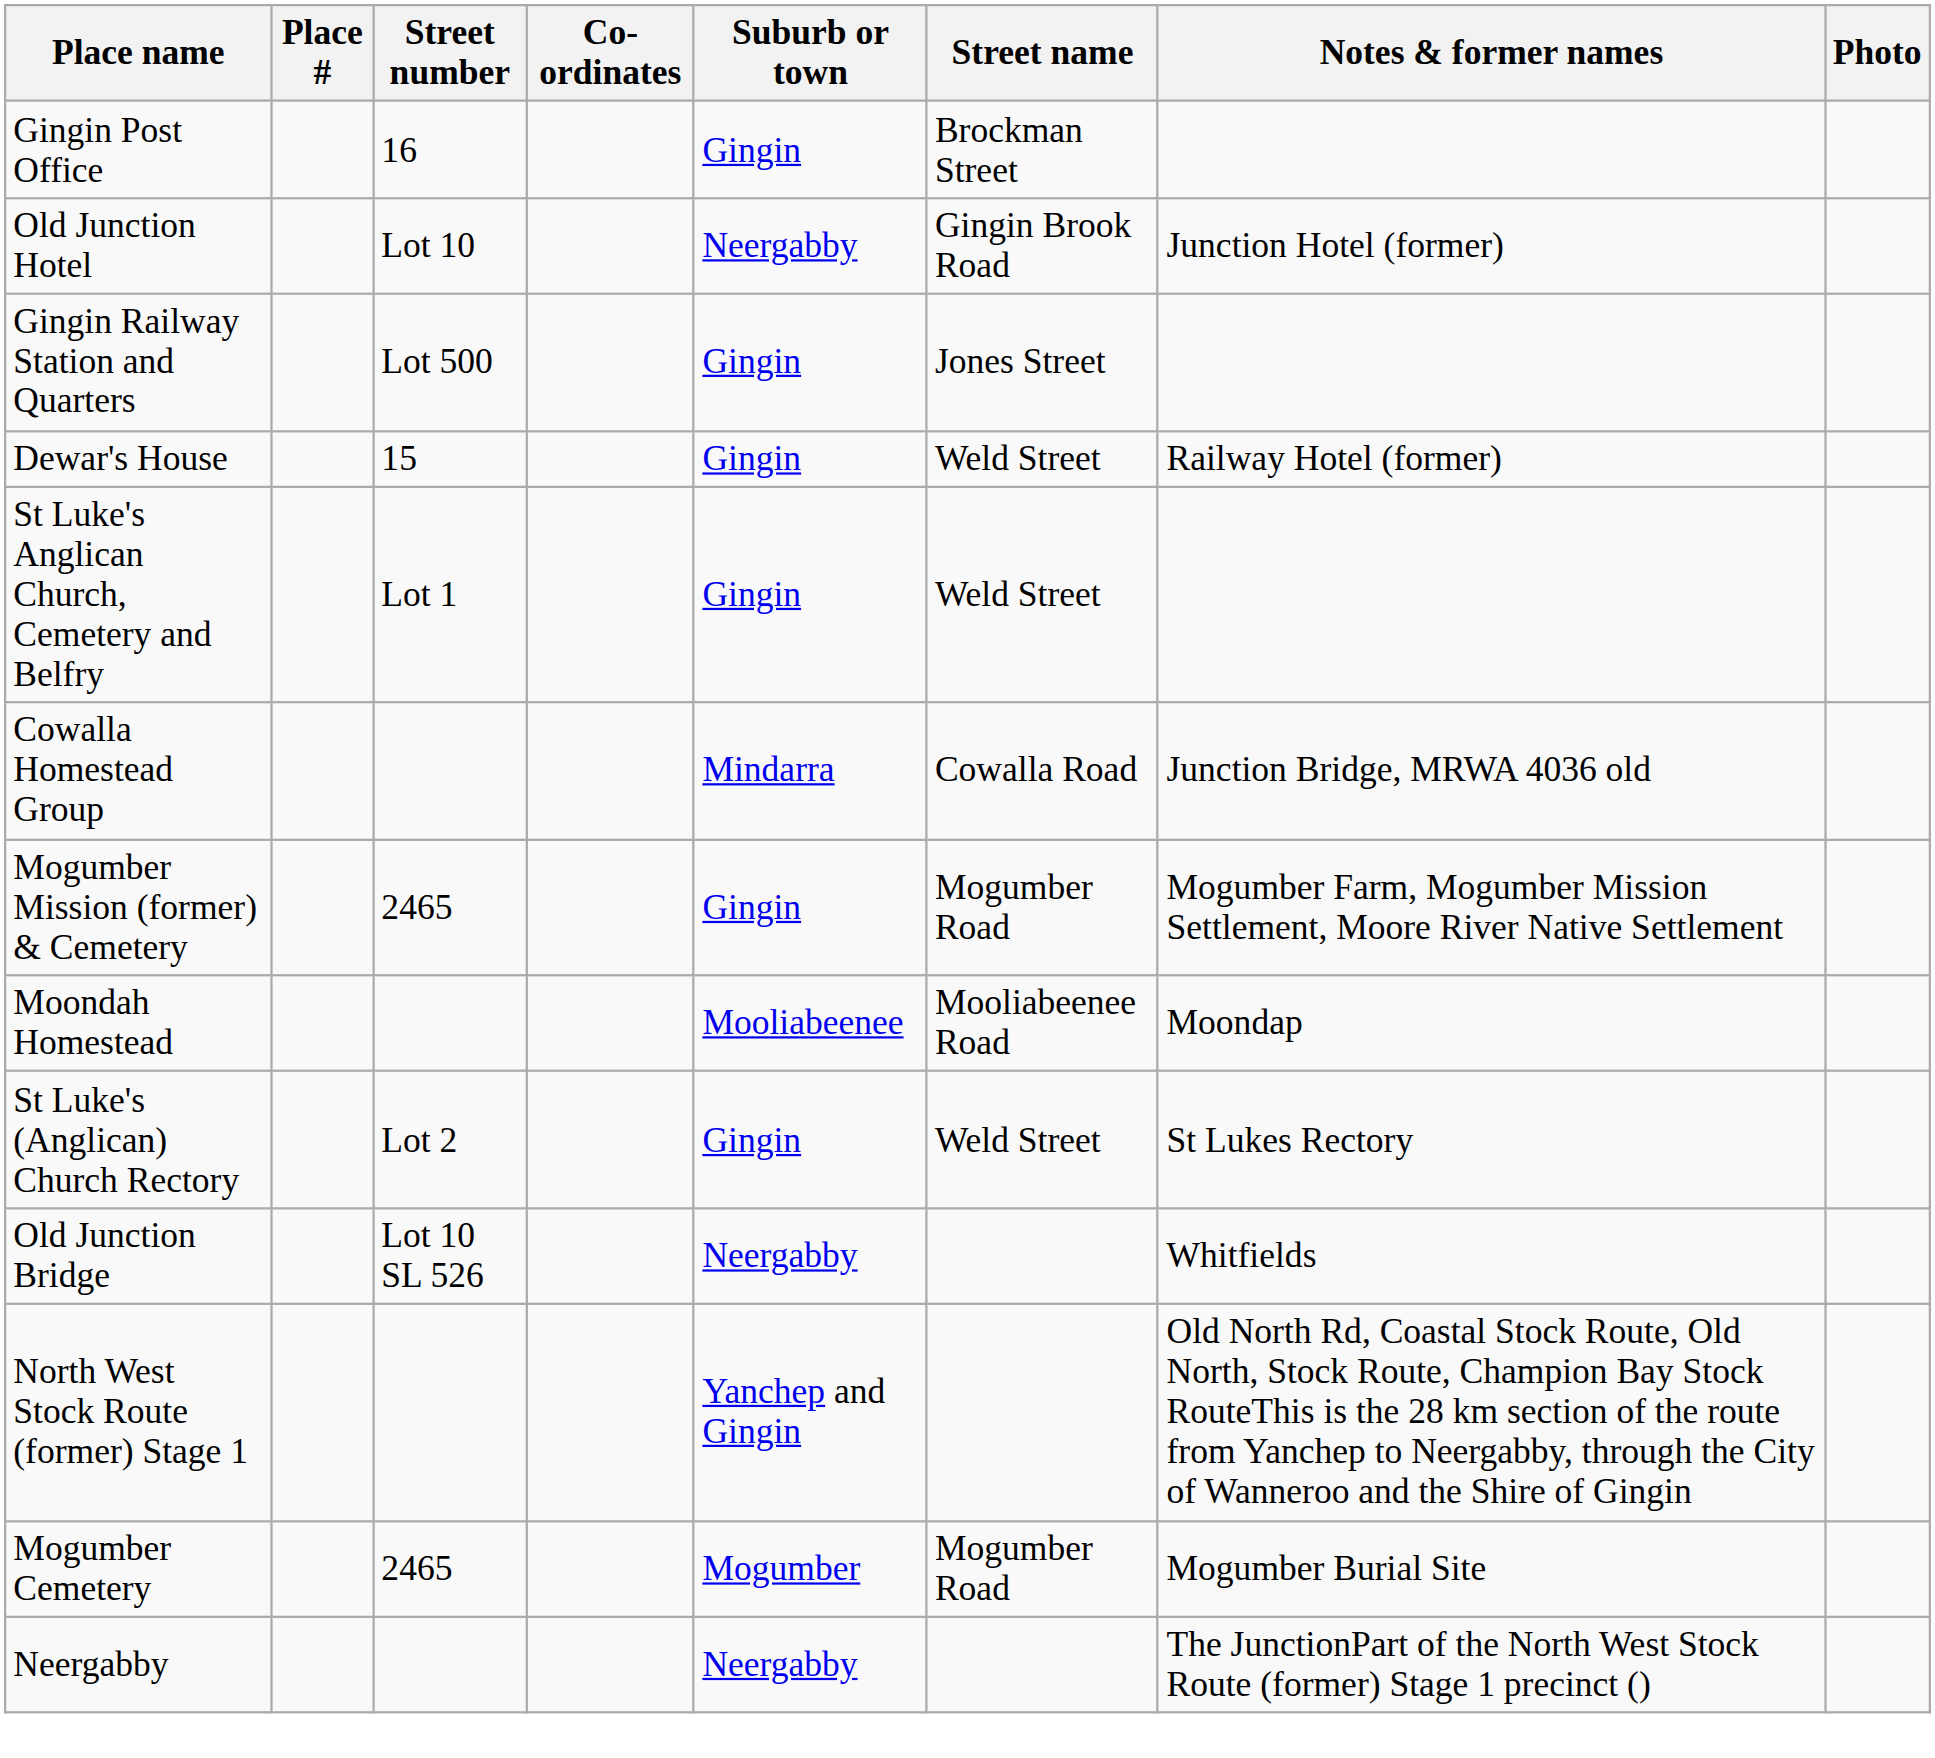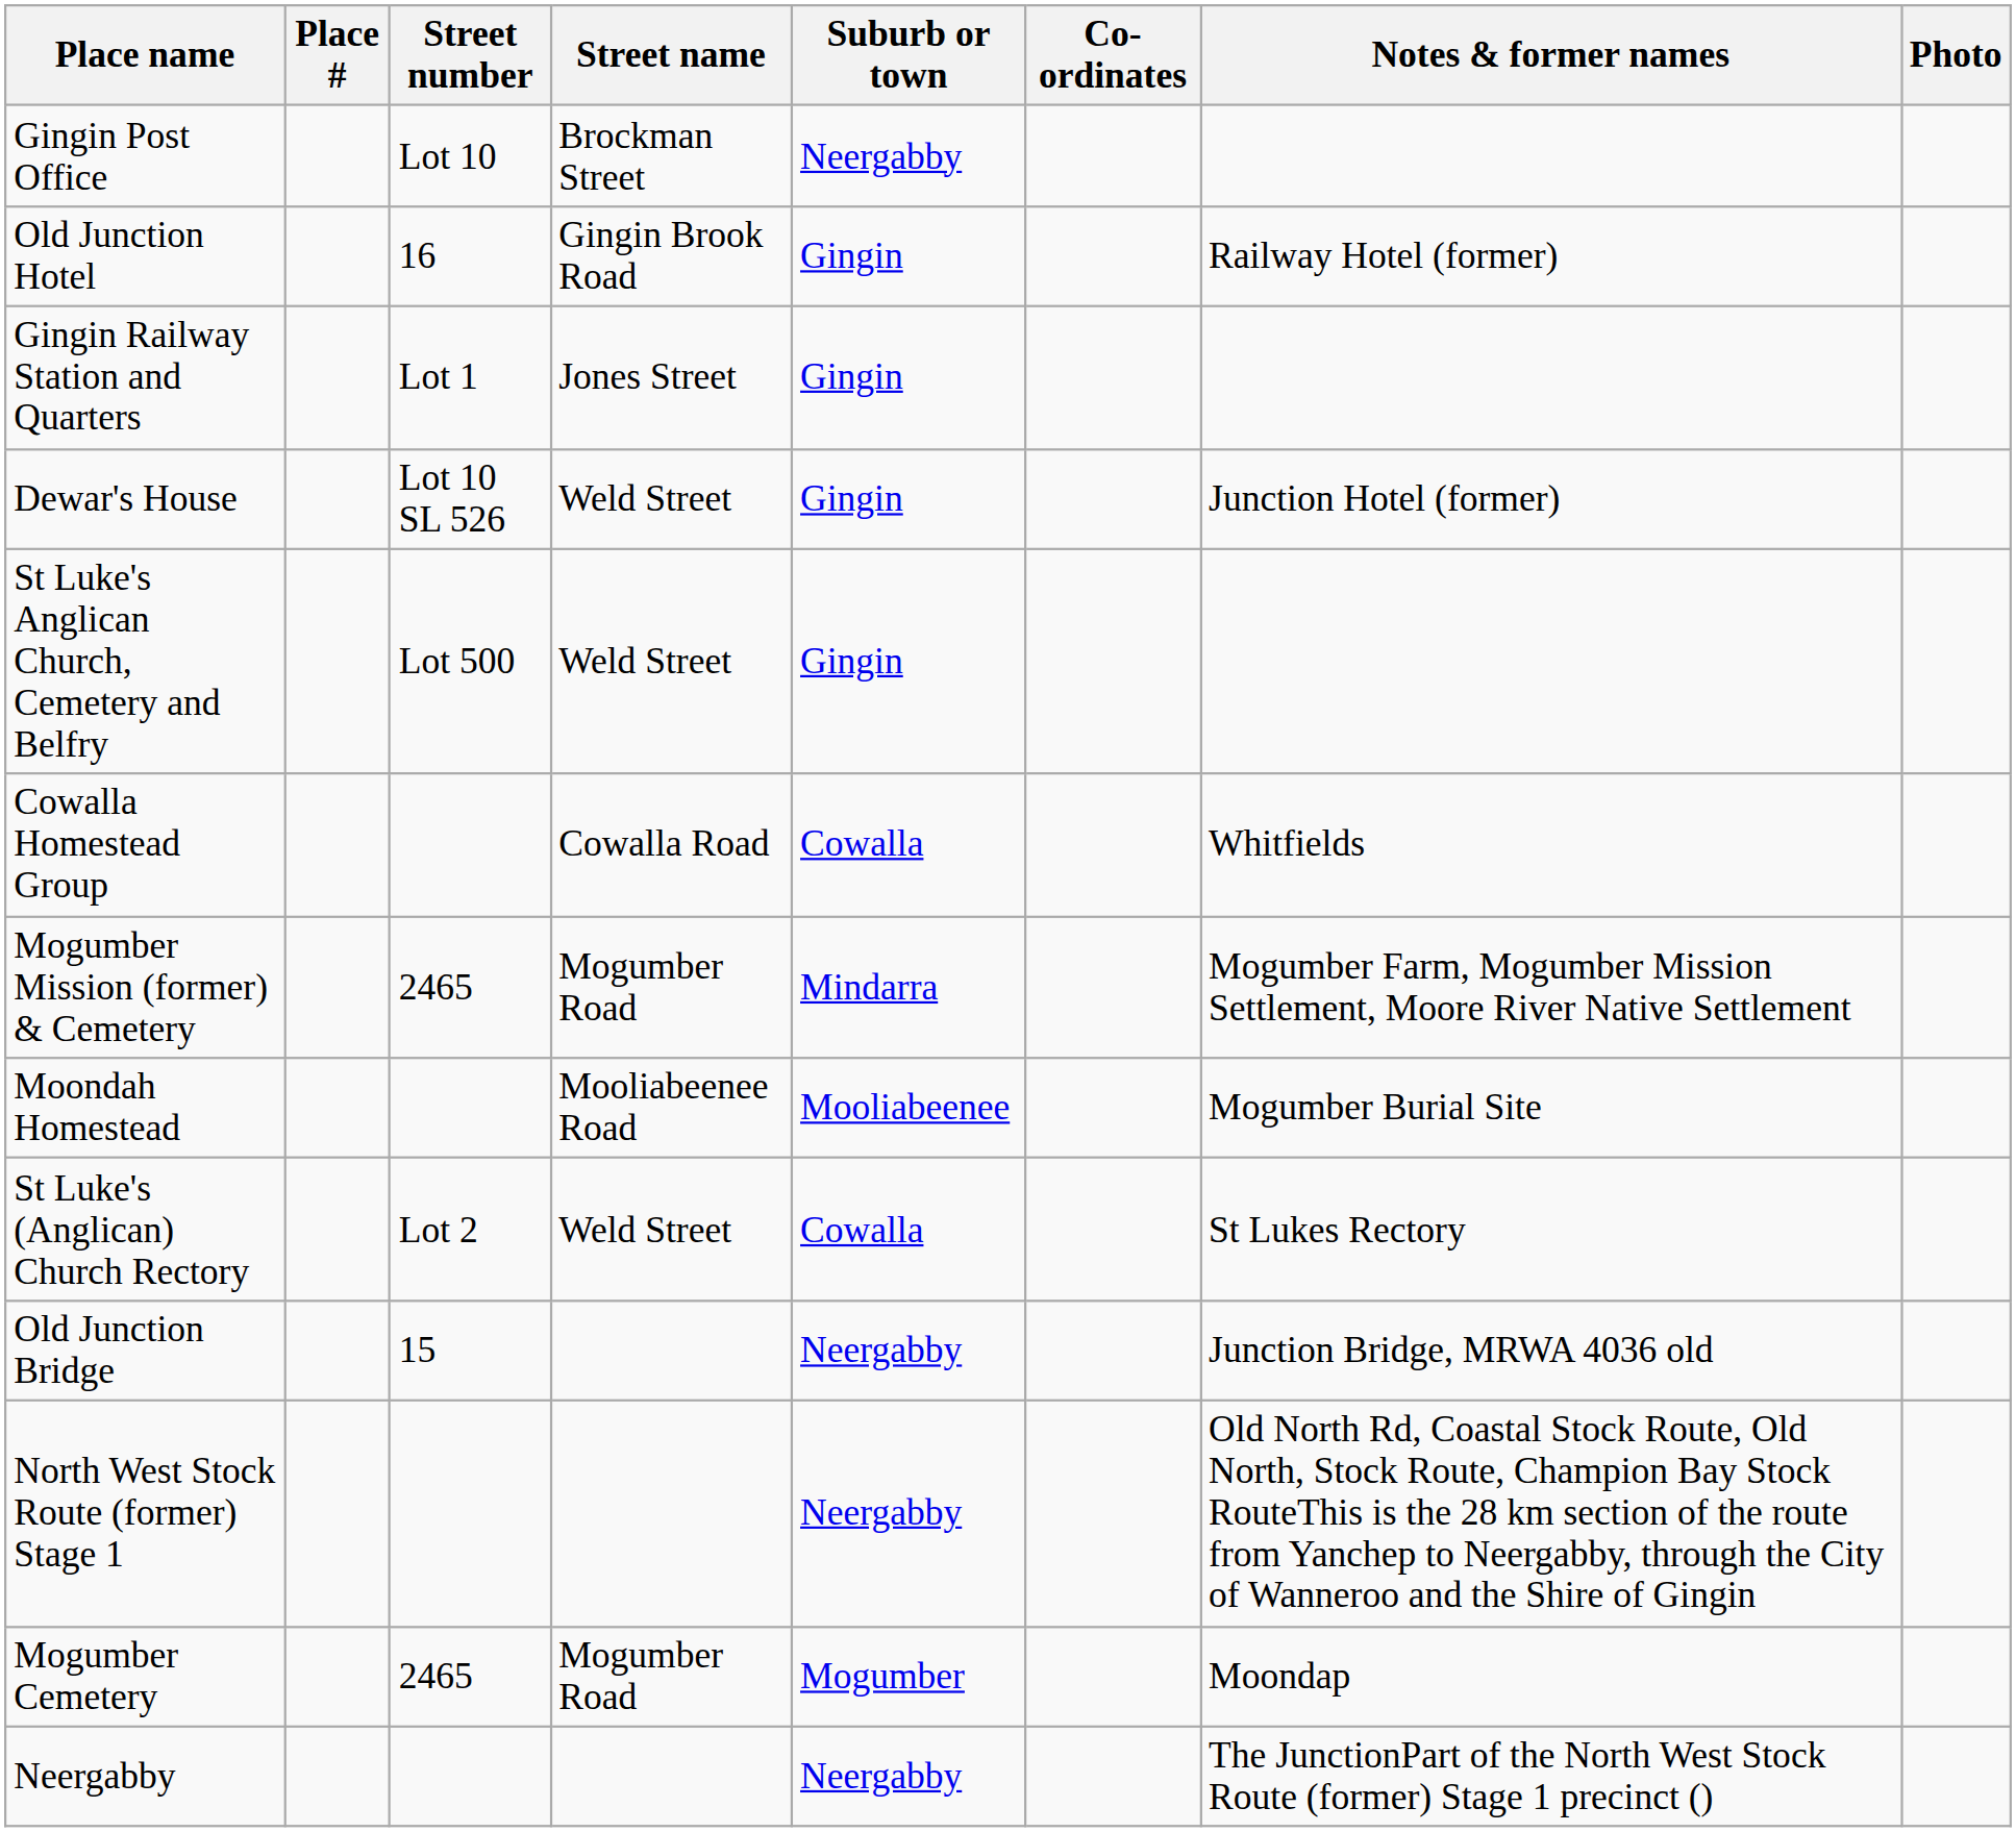columns swapped: Street name <-> Co-ordinates
Gingin Post Office | Street number: 16 -> Lot 10
Gingin Post Office | Suburb or town: Gingin -> Neergabby
Old Junction Hotel | Street number: Lot 10 -> 16
Old Junction Hotel | Suburb or town: Neergabby -> Gingin
Old Junction Hotel | Notes & former names: Junction Hotel (former) -> Railway Hotel (former)
Gingin Railway Station and Quarters | Street number: Lot 500 -> Lot 1
Dewar's House | Street number: 15 -> Lot 10 SL 526
Dewar's House | Notes & former names: Railway Hotel (former) -> Junction Hotel (former)
St Luke's Anglican Church, Cemetery and Belfry | Street number: Lot 1 -> Lot 500
Cowalla Homestead Group | Suburb or town: Mindarra -> Cowalla
Cowalla Homestead Group | Notes & former names: Junction Bridge, MRWA 4036 old -> Whitfields
Mogumber Mission (former) & Cemetery | Suburb or town: Gingin -> Mindarra
Moondah Homestead | Notes & former names: Moondap -> Mogumber Burial Site
St Luke's (Anglican) Church Rectory | Suburb or town: Gingin -> Cowalla
Old Junction Bridge | Street number: Lot 10 SL 526 -> 15
Old Junction Bridge | Notes & former names: Whitfields -> Junction Bridge, MRWA 4036 old
North West Stock Route (former) Stage 1 | Suburb or town: Yanchep and Gingin -> Neergabby
Mogumber Cemetery | Notes & former names: Mogumber Burial Site -> Moondap
